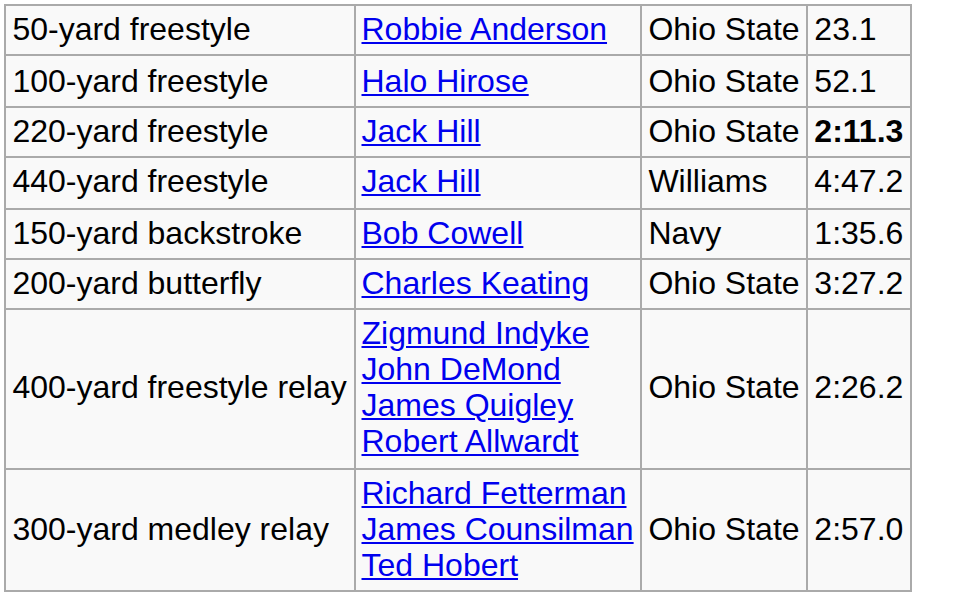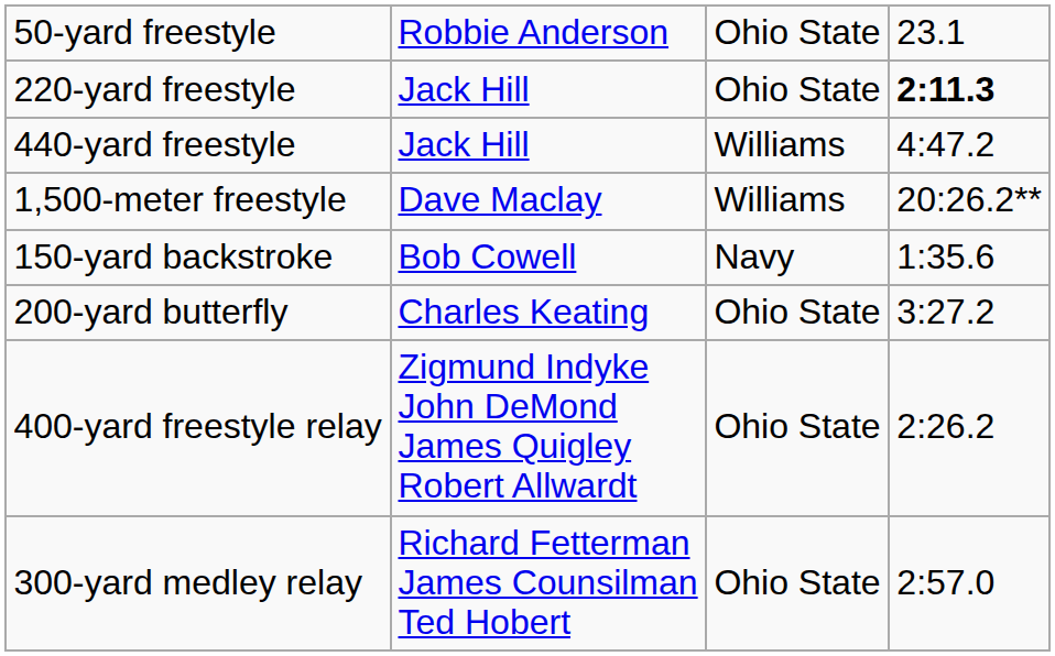- row: 100-yard freestyle | Halo Hirose | Ohio State | 52.1
+ row: 1,500-meter freestyle | Dave Maclay | Williams | 20:26.2**
